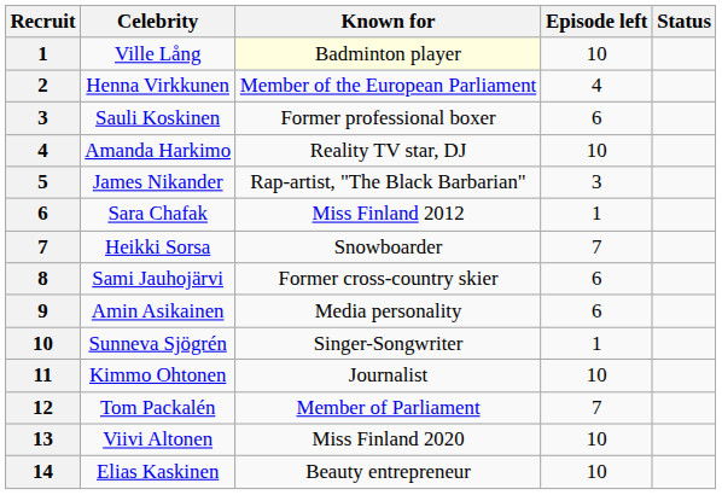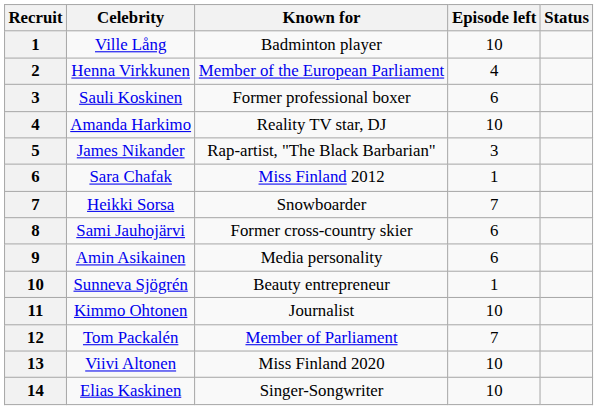Ville Lång | Known for: lightyellow background -> no background
Sunneva Sjögrén | Known for: Singer-Songwriter -> Beauty entrepreneur
Elias Kaskinen | Known for: Beauty entrepreneur -> Singer-Songwriter
